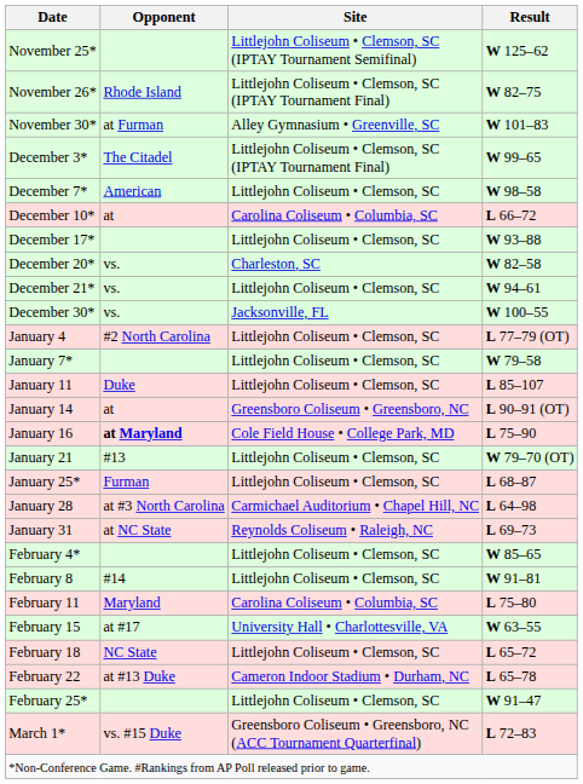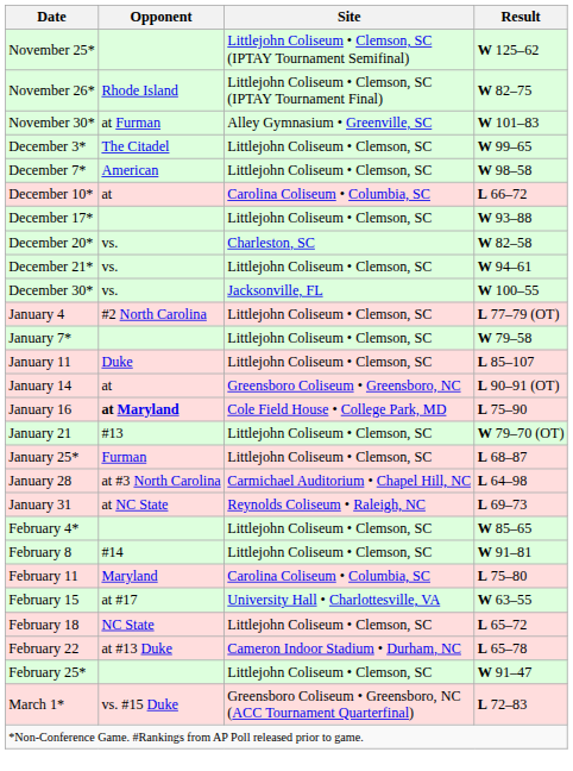December 3* | Site: Littlejohn Coliseum • Clemson, SC (IPTAY Tournament Final) -> Littlejohn Coliseum • Clemson, SC
